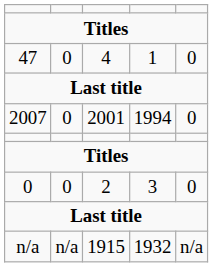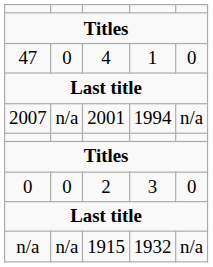2007 | column 2: 0 -> n/a
2007 | column 5: 0 -> n/a
